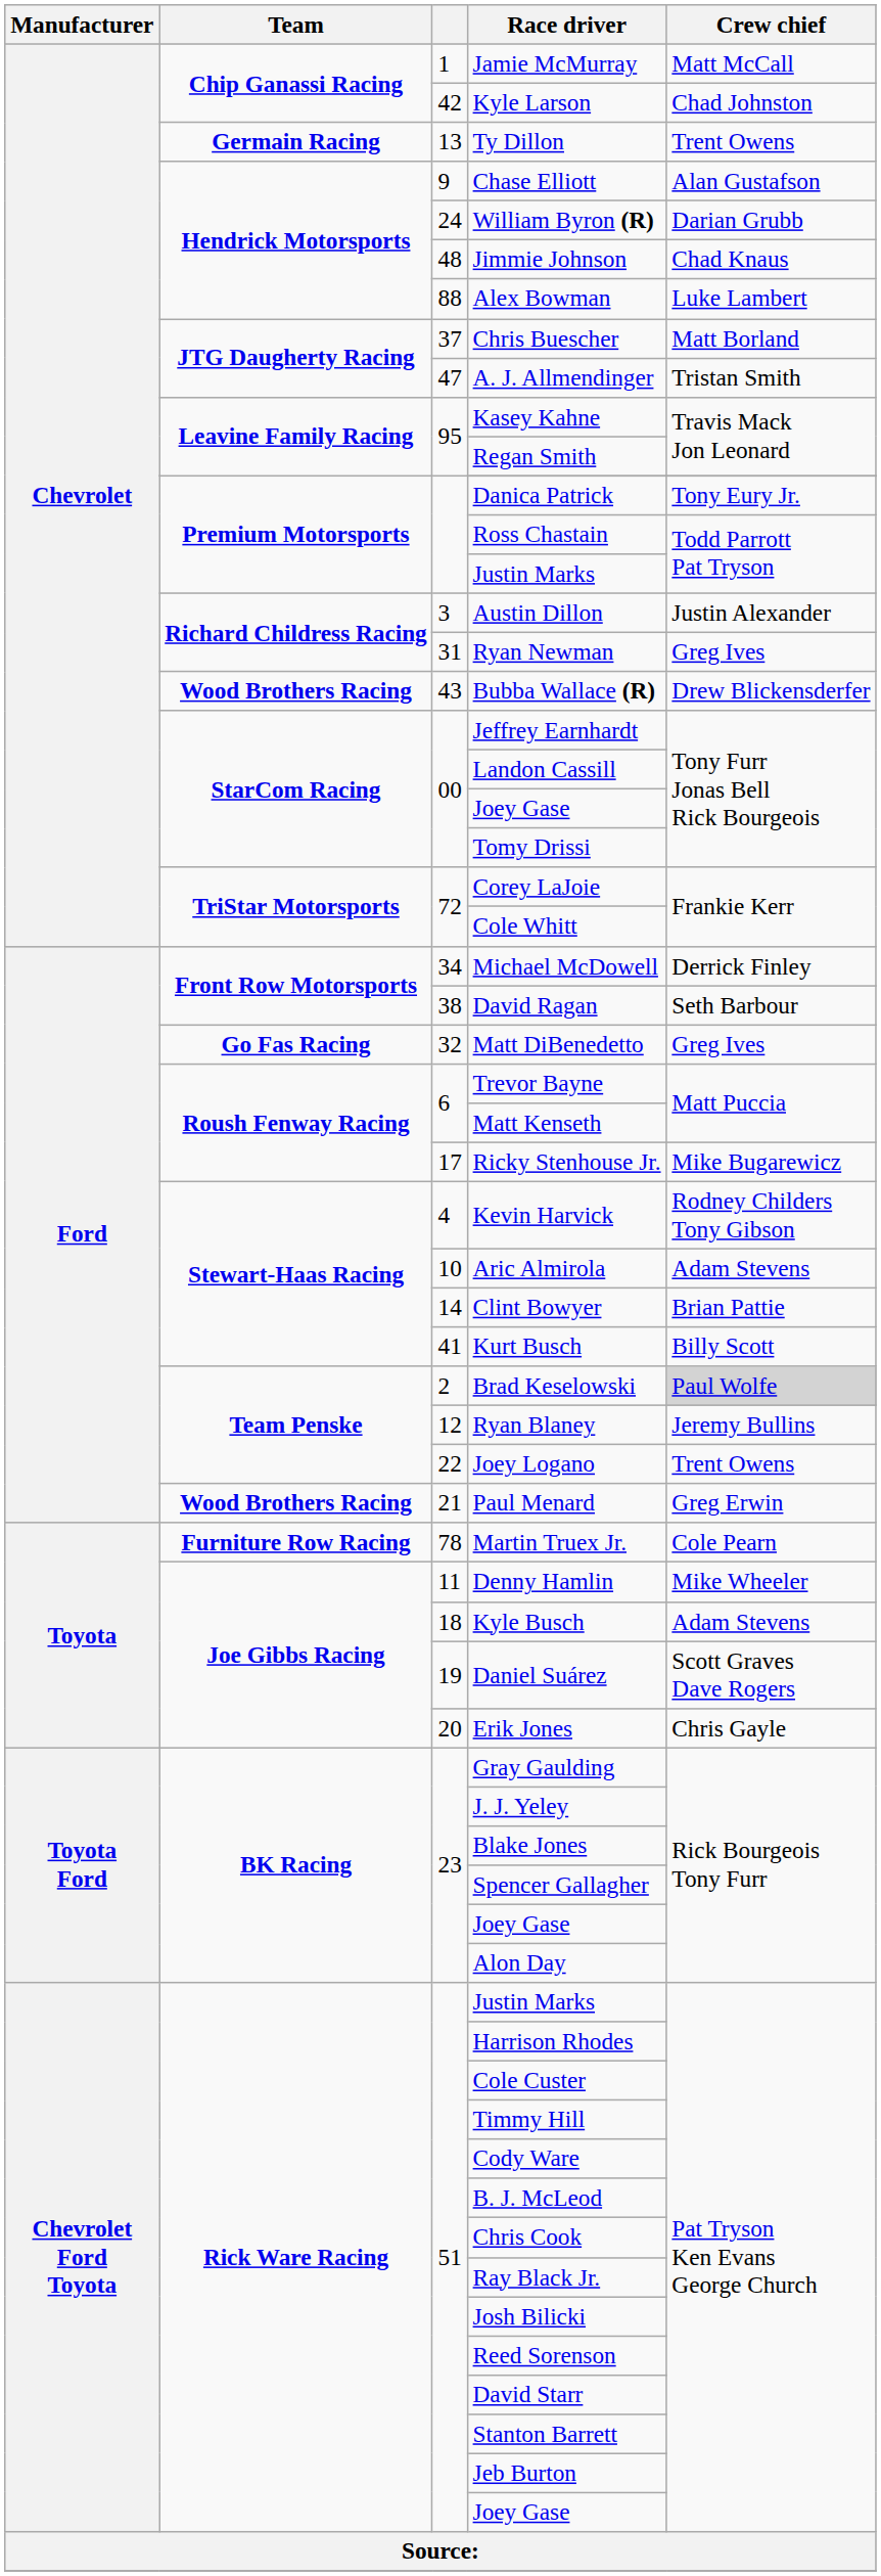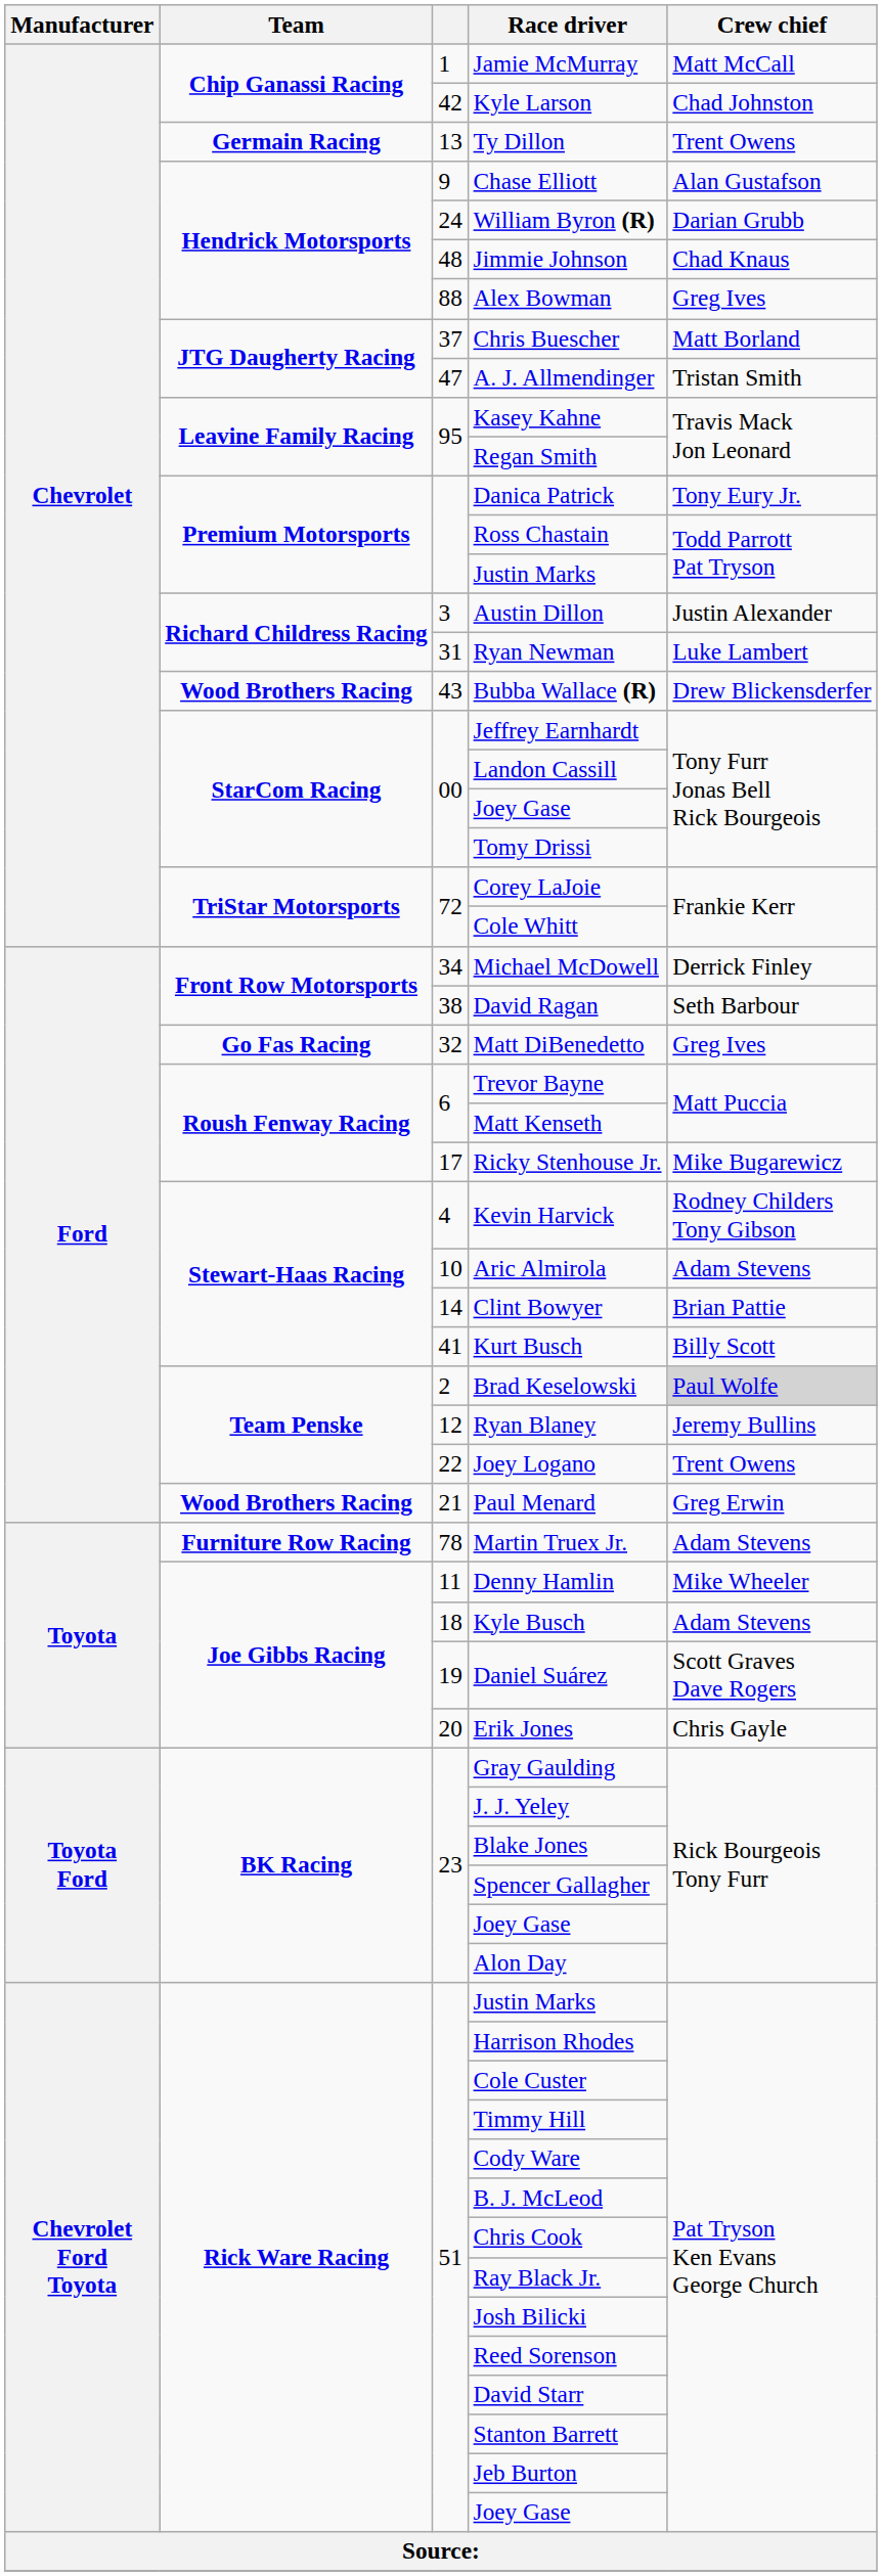Alex Bowman | Crew chief: Luke Lambert -> Greg Ives
Ryan Newman | Crew chief: Greg Ives -> Luke Lambert
Martin Truex Jr. | Crew chief: Cole Pearn -> Adam Stevens
